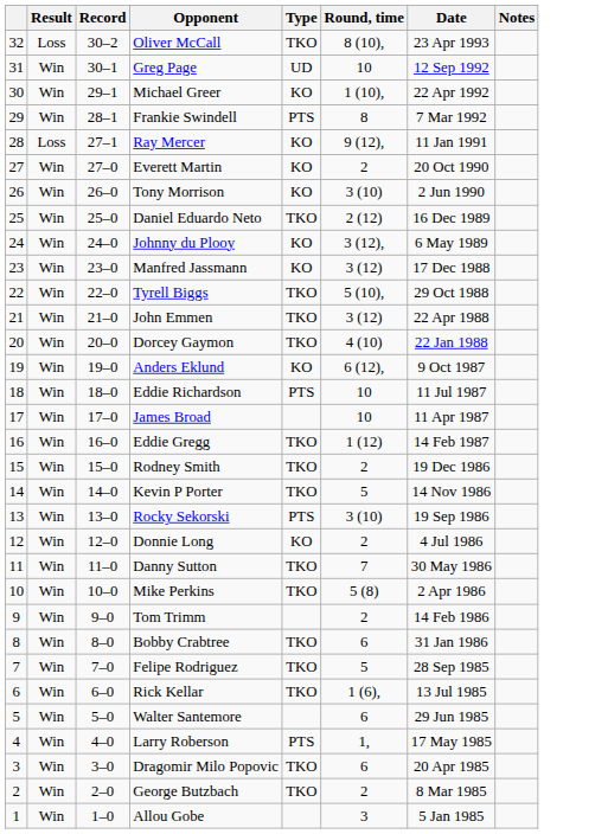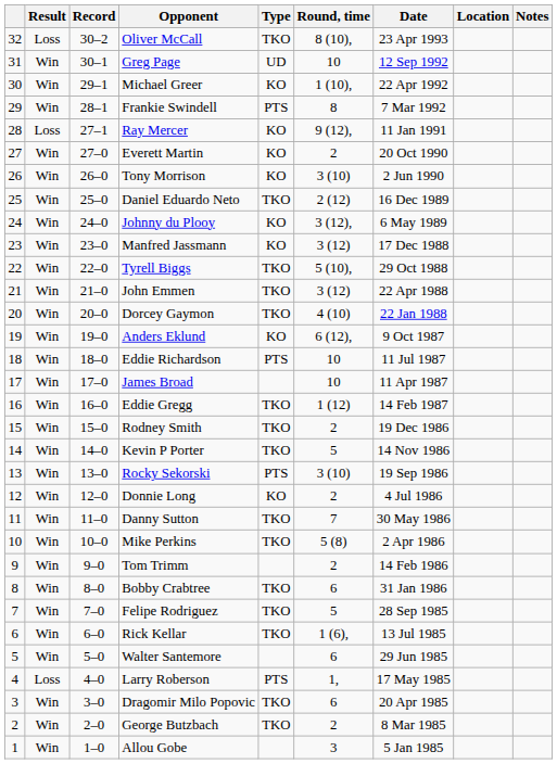+ column: Location
Larry Roberson | Result: Win -> Loss
